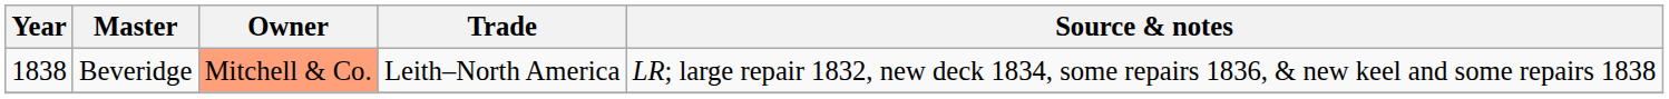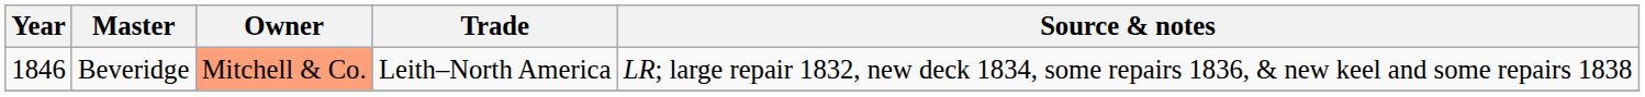Beveridge | Year: 1838 -> 1846
